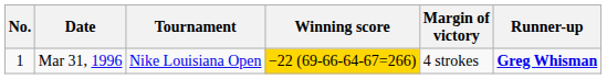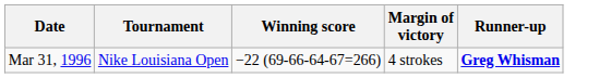- column: No. | 1
Mar 31, 1996 | Winning score: gold background -> no background
